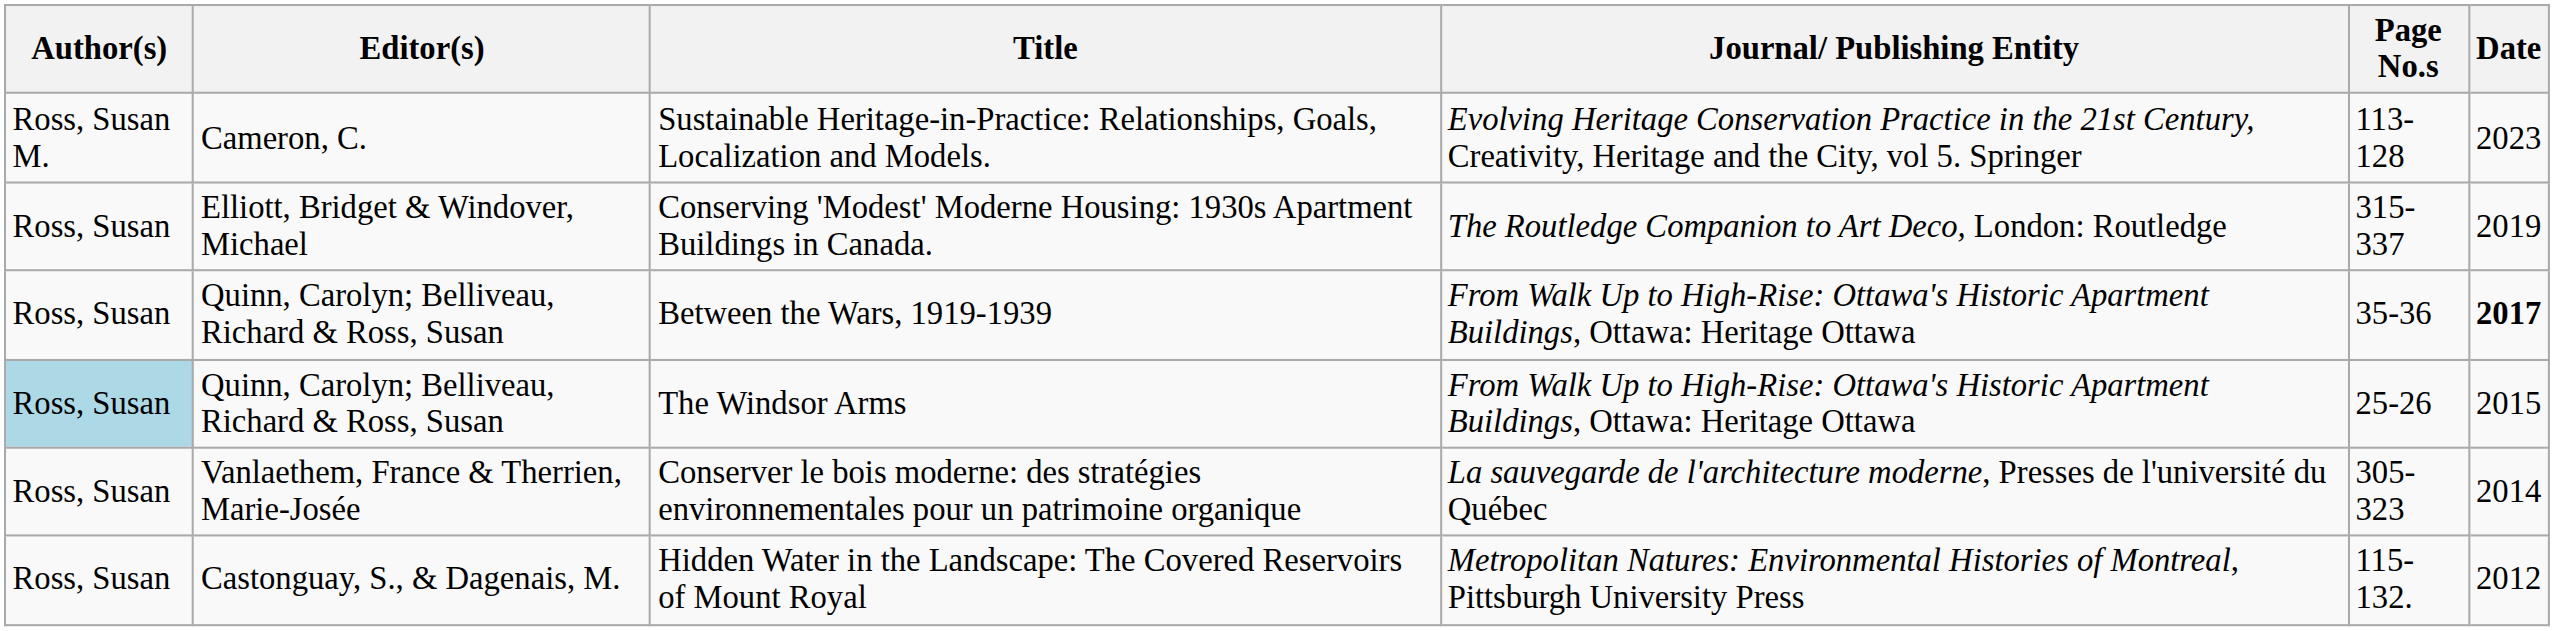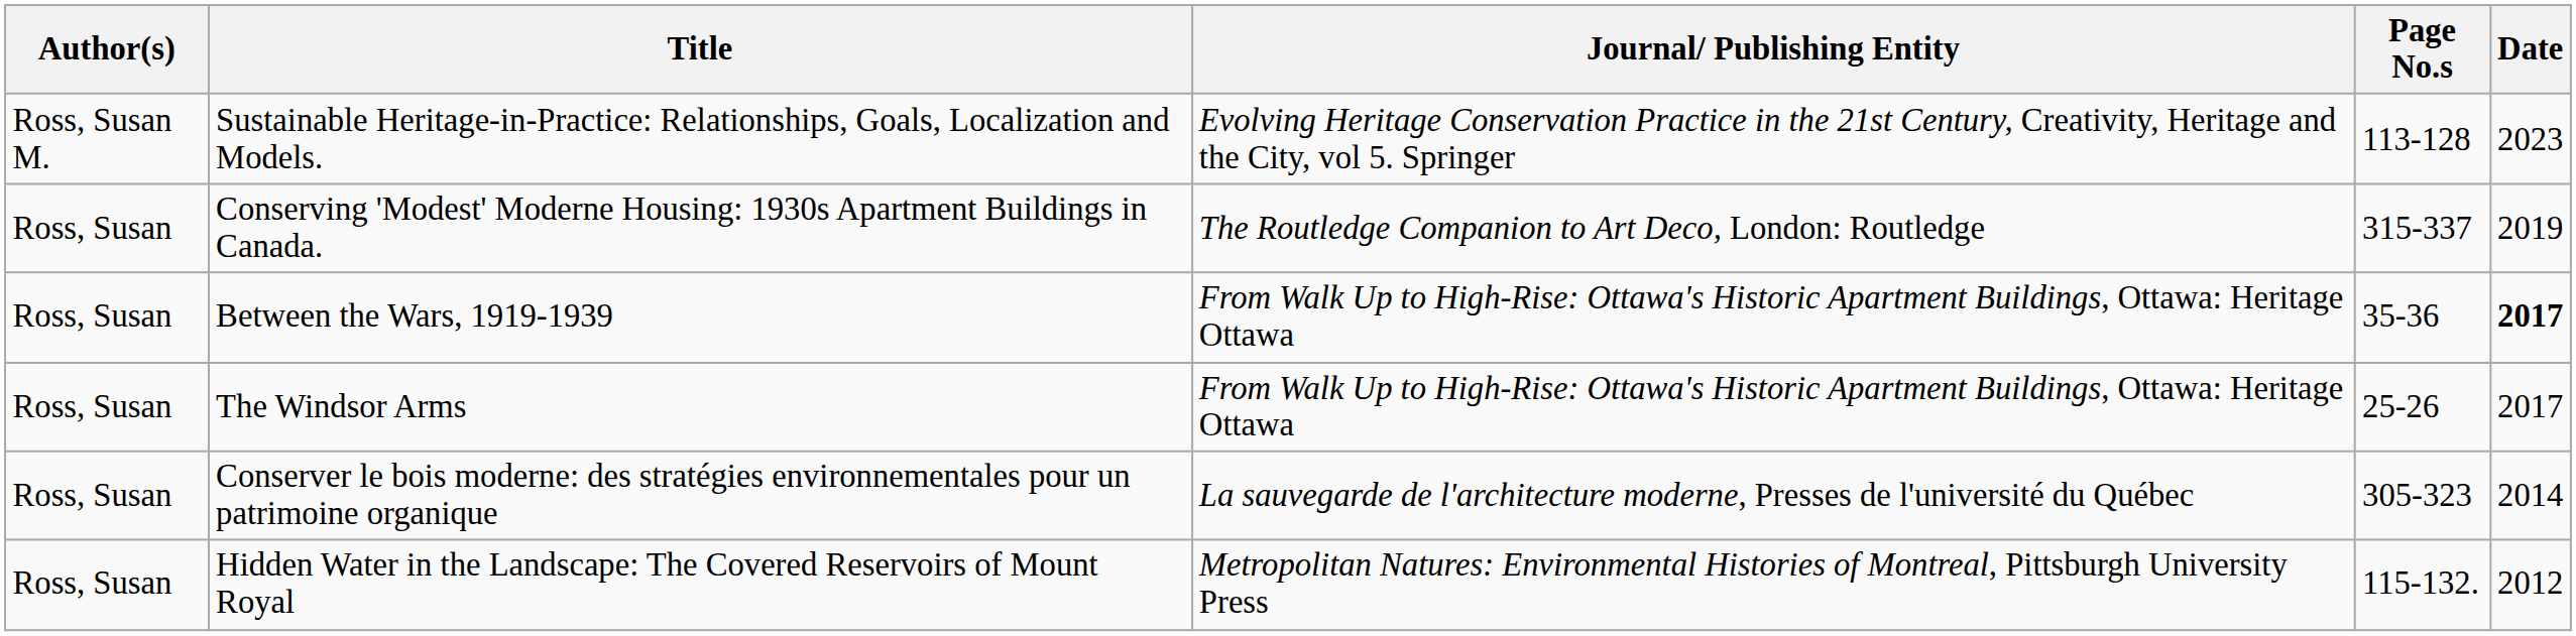- column: Editor(s) | Cameron, C. | Elliott, Bridget & Windover, Michael | Quinn, Carolyn; Belliveau, Richard & Ross, Susan | Quinn, Carolyn; Belliveau, Richard & Ross, Susan | Vanlaethem, France & Therrien, Marie-Josée | Castonguay, S., & Dagenais, M.
The Windsor Arms | Author(s): lightblue background -> no background
The Windsor Arms | Date: 2015 -> 2017
